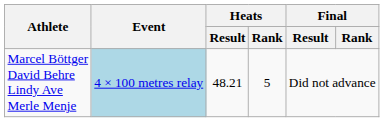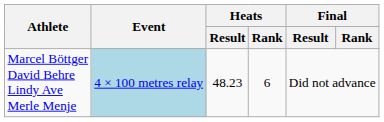Marcel Böttger David Behre Lindy Ave Merle Menje | Heats / Result: 48.21 -> 48.23
Marcel Böttger David Behre Lindy Ave Merle Menje | Heats / Rank: 5 -> 6
